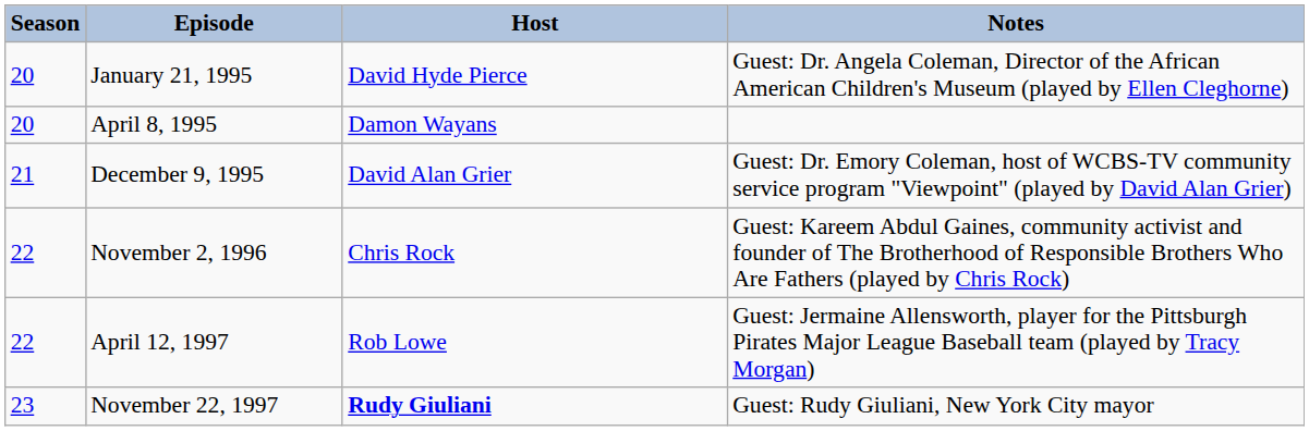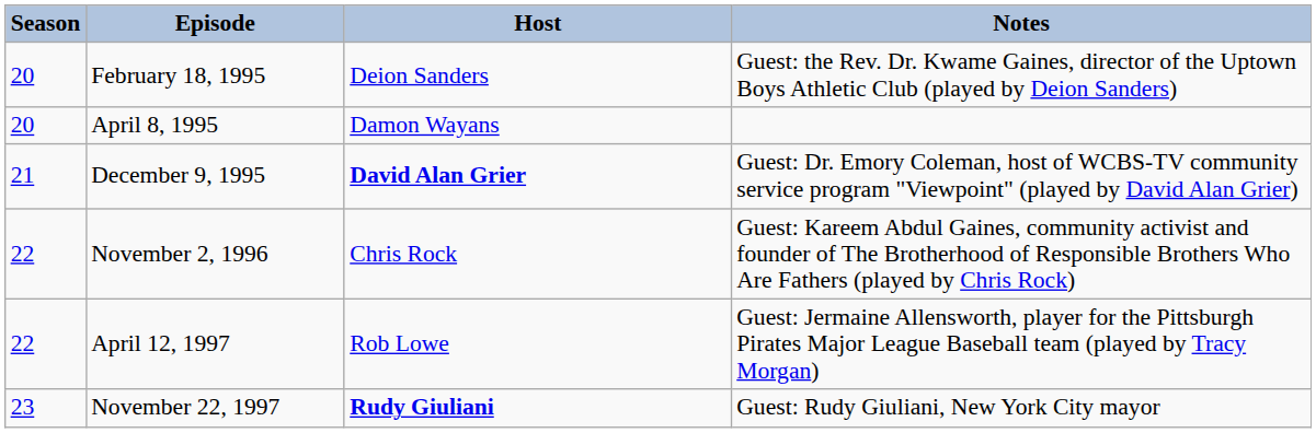- row: 20 | January 21, 1995 | David Hyde Pierce | Guest: Dr. Angela Coleman, Director of the African American Children's Museum (played by Ellen Cleghorne)
+ row: 20 | February 18, 1995 | Deion Sanders | Guest: the Rev. Dr. Kwame Gaines, director of the Uptown Boys Athletic Club (played by Deion Sanders)
December 9, 1995 | Host: normal -> bold
